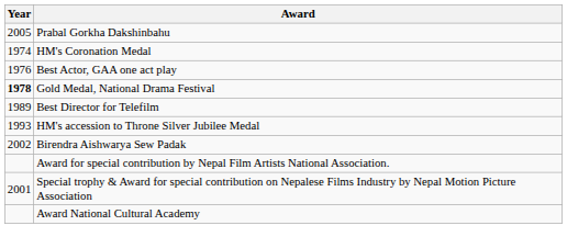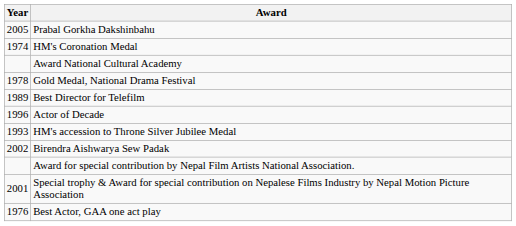rows swapped: Best Actor, GAA one act play <-> Award National Cultural Academy
Gold Medal, National Drama Festival | Year: bold -> normal
+ row: 1996 | Actor of Decade
